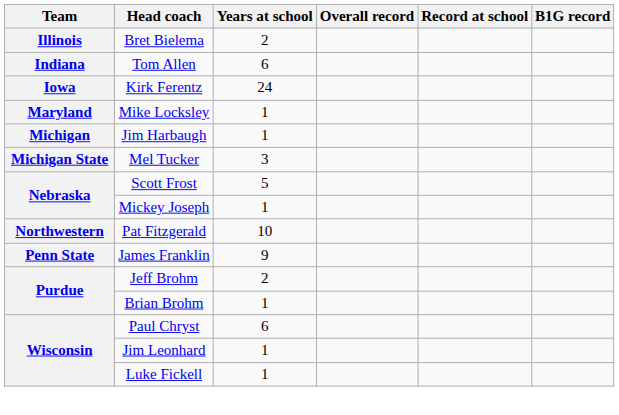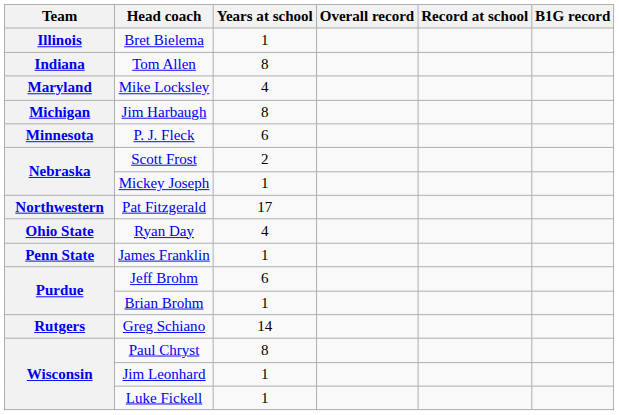Bret Bielema | Years at school: 2 -> 1
Tom Allen | Years at school: 6 -> 8
- row: Iowa | Kirk Ferentz | 24
Mike Locksley | Years at school: 1 -> 4
Jim Harbaugh | Years at school: 1 -> 8
- row: Michigan State | Mel Tucker | 3
+ row: Minnesota | P. J. Fleck | 6
Scott Frost | Years at school: 5 -> 2
Pat Fitzgerald | Years at school: 10 -> 17
+ row: Ohio State | Ryan Day | 4
James Franklin | Years at school: 9 -> 1
Jeff Brohm | Years at school: 2 -> 6
+ row: Rutgers | Greg Schiano | 14
Paul Chryst | Years at school: 6 -> 8
